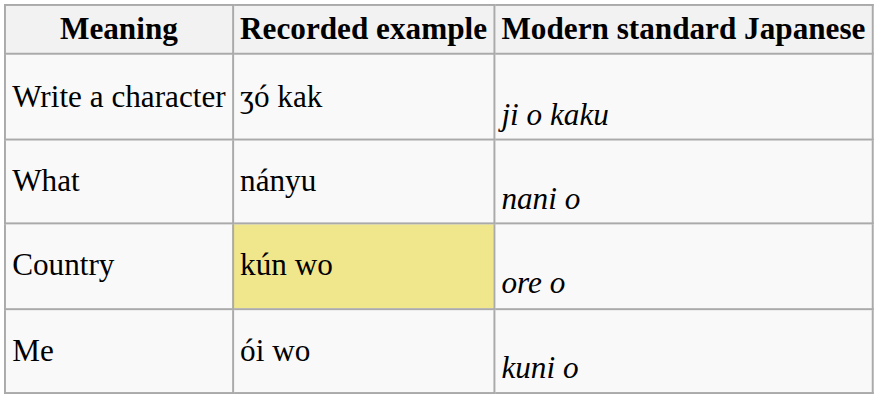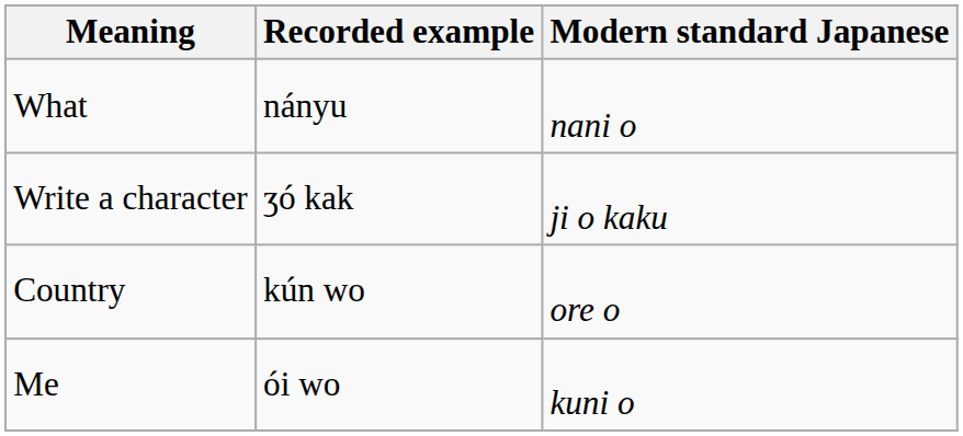rows swapped: Write a character <-> What
Country | Recorded example: khaki background -> no background
